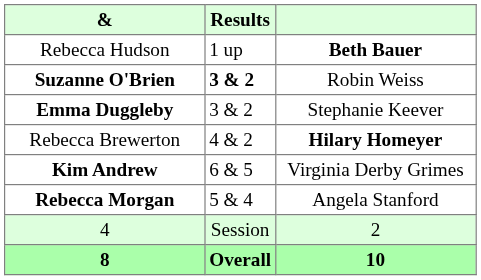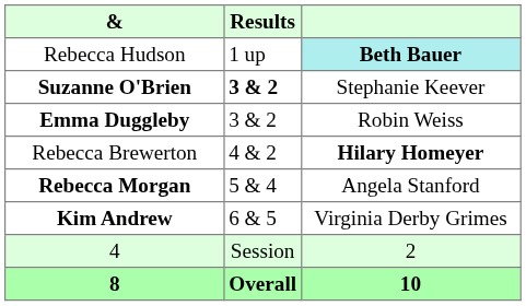Rebecca Hudson | column 3: no background -> paleturquoise background
Suzanne O'Brien | column 3: Robin Weiss -> Stephanie Keever
Emma Duggleby | column 3: Stephanie Keever -> Robin Weiss
rows swapped: Rebecca Morgan <-> Kim Andrew
